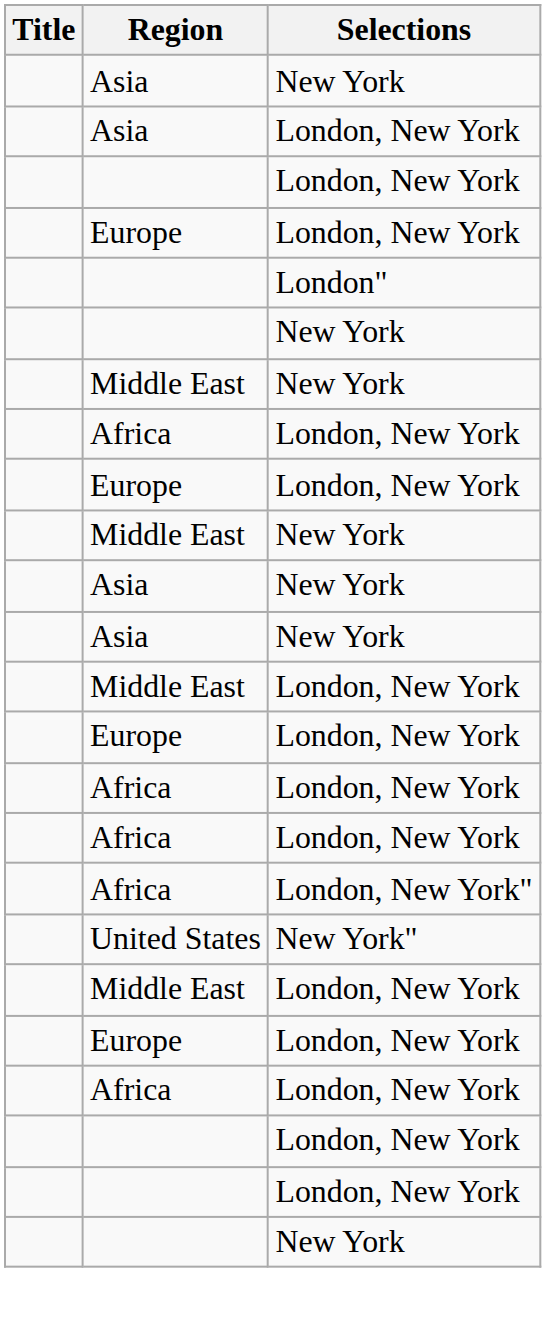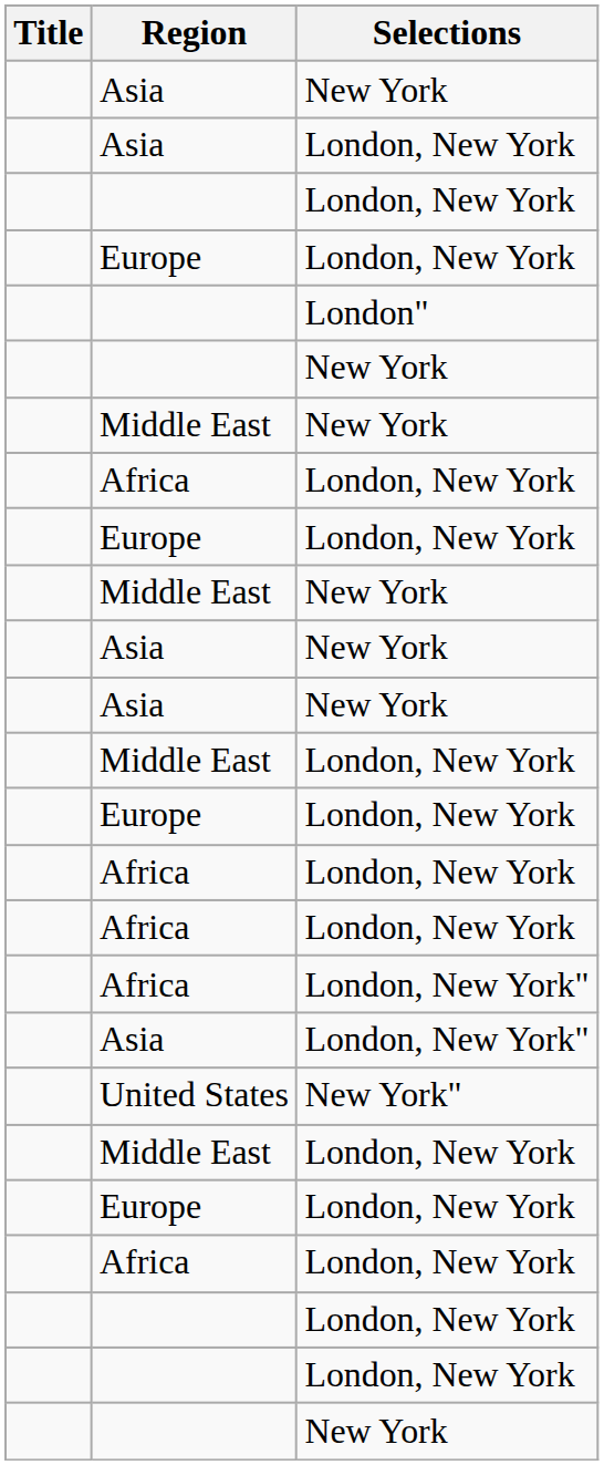+ row: Asia | London, New York"
